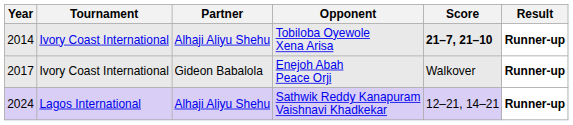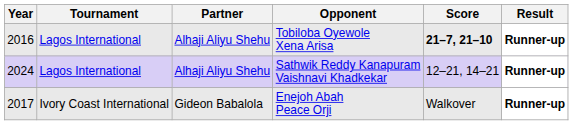Tobiloba Oyewole Xena Arisa | Year: 2014 -> 2016
Tobiloba Oyewole Xena Arisa | Tournament: Ivory Coast International -> Lagos International
rows swapped: Enejoh Abah Peace Orji <-> Sathwik Reddy Kanapuram Vaishnavi Khadkekar
